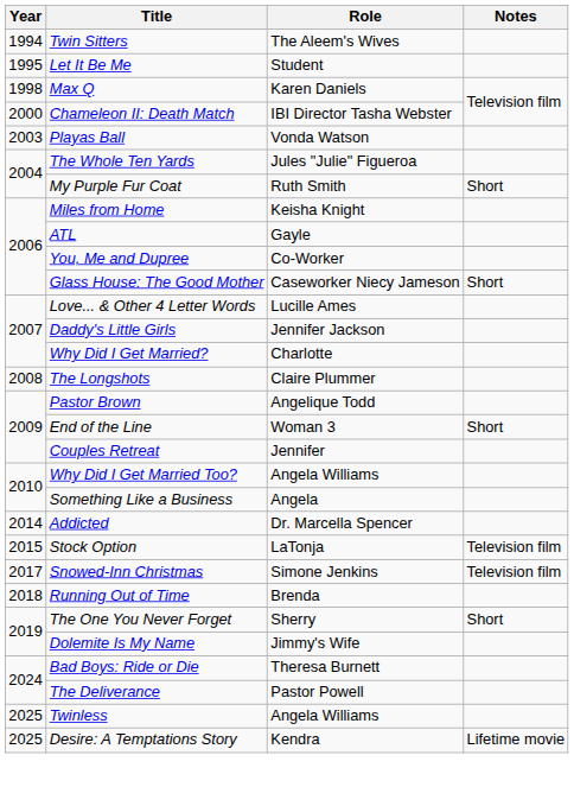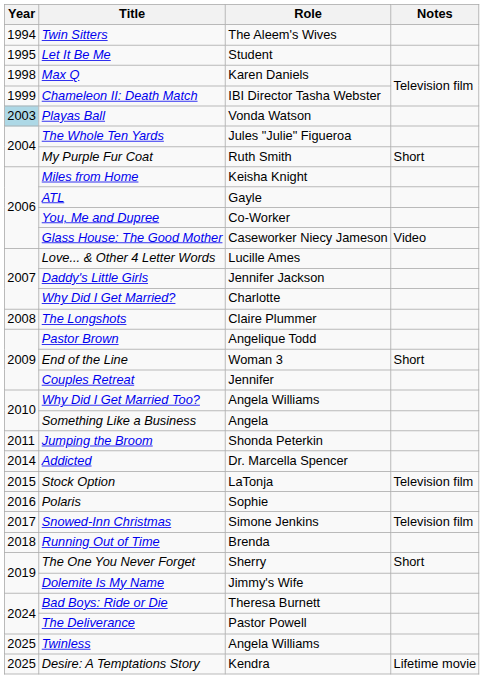Chameleon II: Death Match | Year: 2000 -> 1999
Playas Ball | Year: no background -> lightblue background
Glass House: The Good Mother | Notes: Short -> Video
+ row: 2011 | Jumping the Broom | Shonda Peterkin
+ row: 2016 | Polaris | Sophie
